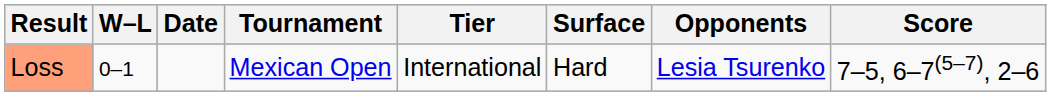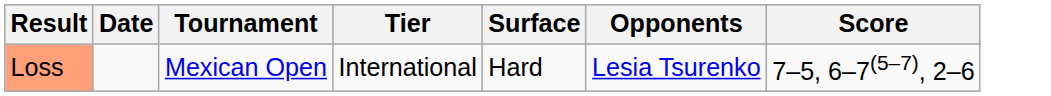- column: W–L | 0–1
